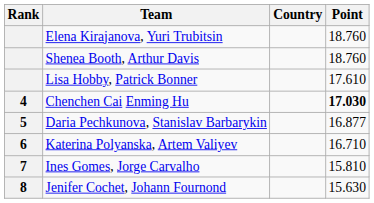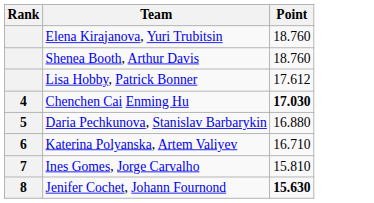- column: Country
Lisa Hobby, Patrick Bonner | Point: 17.610 -> 17.612
Daria Pechkunova, Stanislav Barbarykin | Point: 16.877 -> 16.880
Jenifer Cochet, Johann Fournond | Point: normal -> bold
